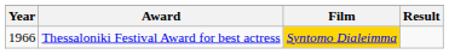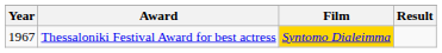Thessaloniki Festival Award for best actress | Year: 1966 -> 1967
